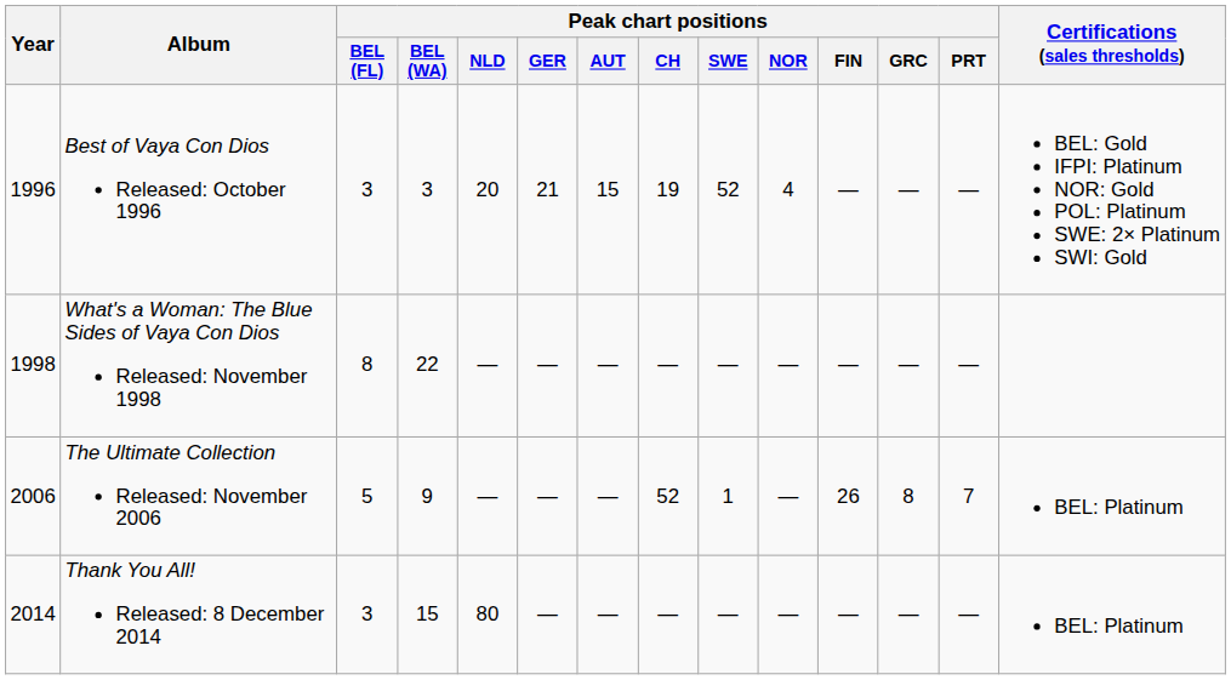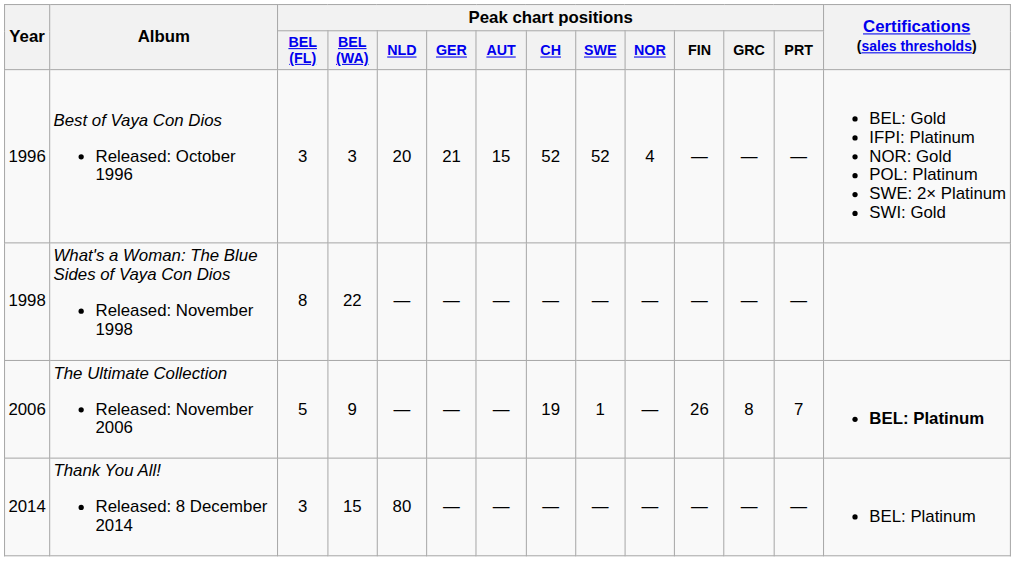Best of Vaya Con Dios Released: October 1996 | Peak chart positions / CH: 19 -> 52
The Ultimate Collection Released: November 2006 | Peak chart positions / CH: 52 -> 19
The Ultimate Collection Released: November 2006 | Certifications (sales thresholds): normal -> bold
